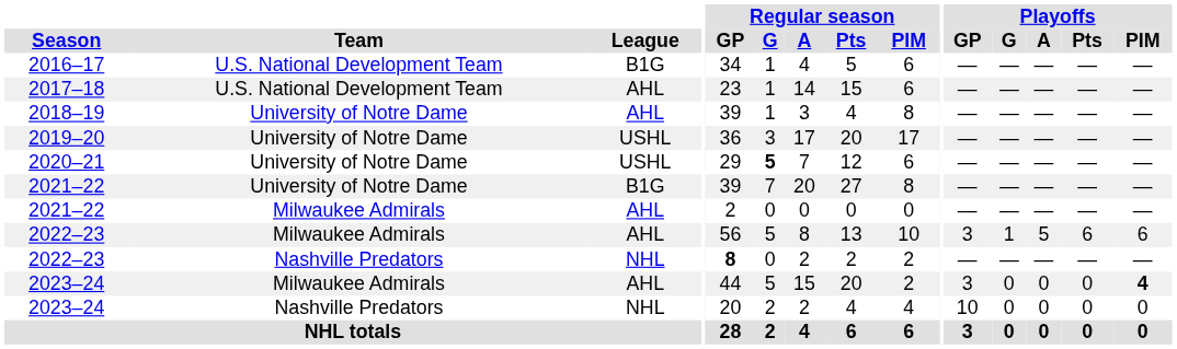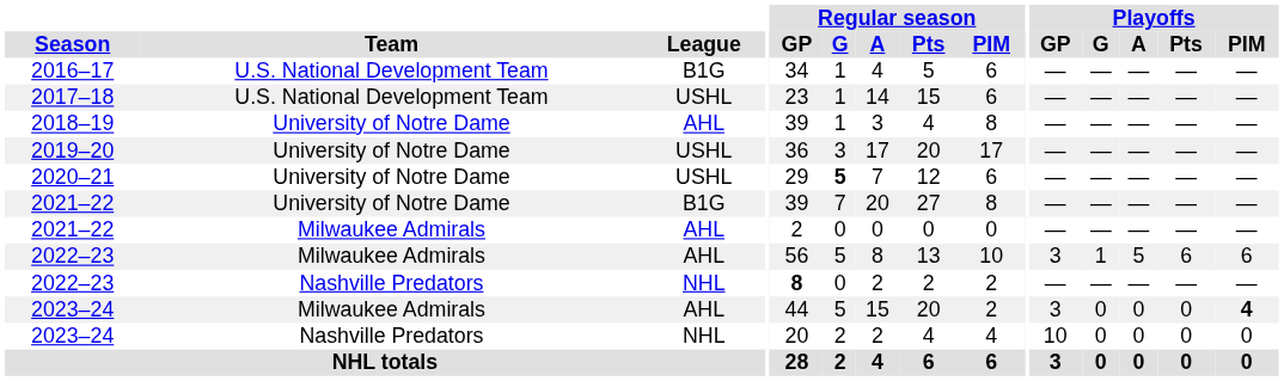2017–18 | League: AHL -> USHL
